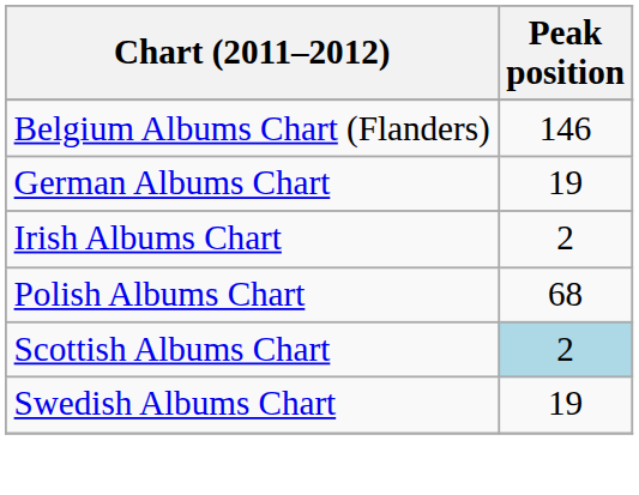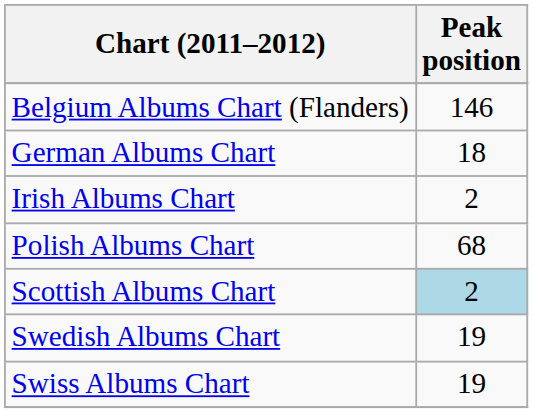German Albums Chart | Peak position: 19 -> 18
+ row: Swiss Albums Chart | 19
